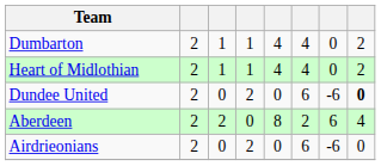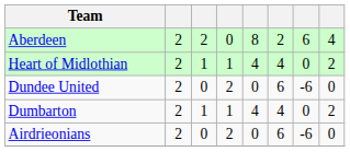rows swapped: Aberdeen <-> Dumbarton
Dundee United | column 8: bold -> normal
